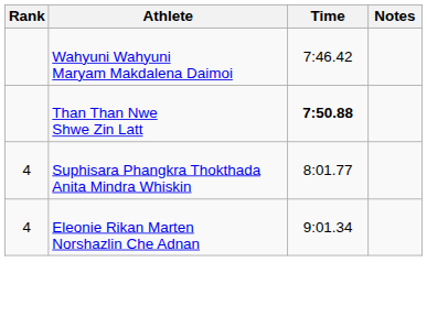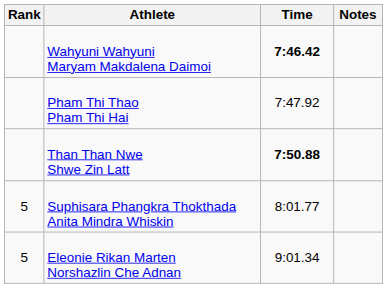Wahyuni Wahyuni Maryam Makdalena Daimoi | Time: normal -> bold
+ row: Pham Thi Thao Pham Thi Hai | 7:47.92
Suphisara Phangkra Thokthada Anita Mindra Whiskin | Rank: 4 -> 5
Eleonie Rikan Marten Norshazlin Che Adnan | Rank: 4 -> 5
